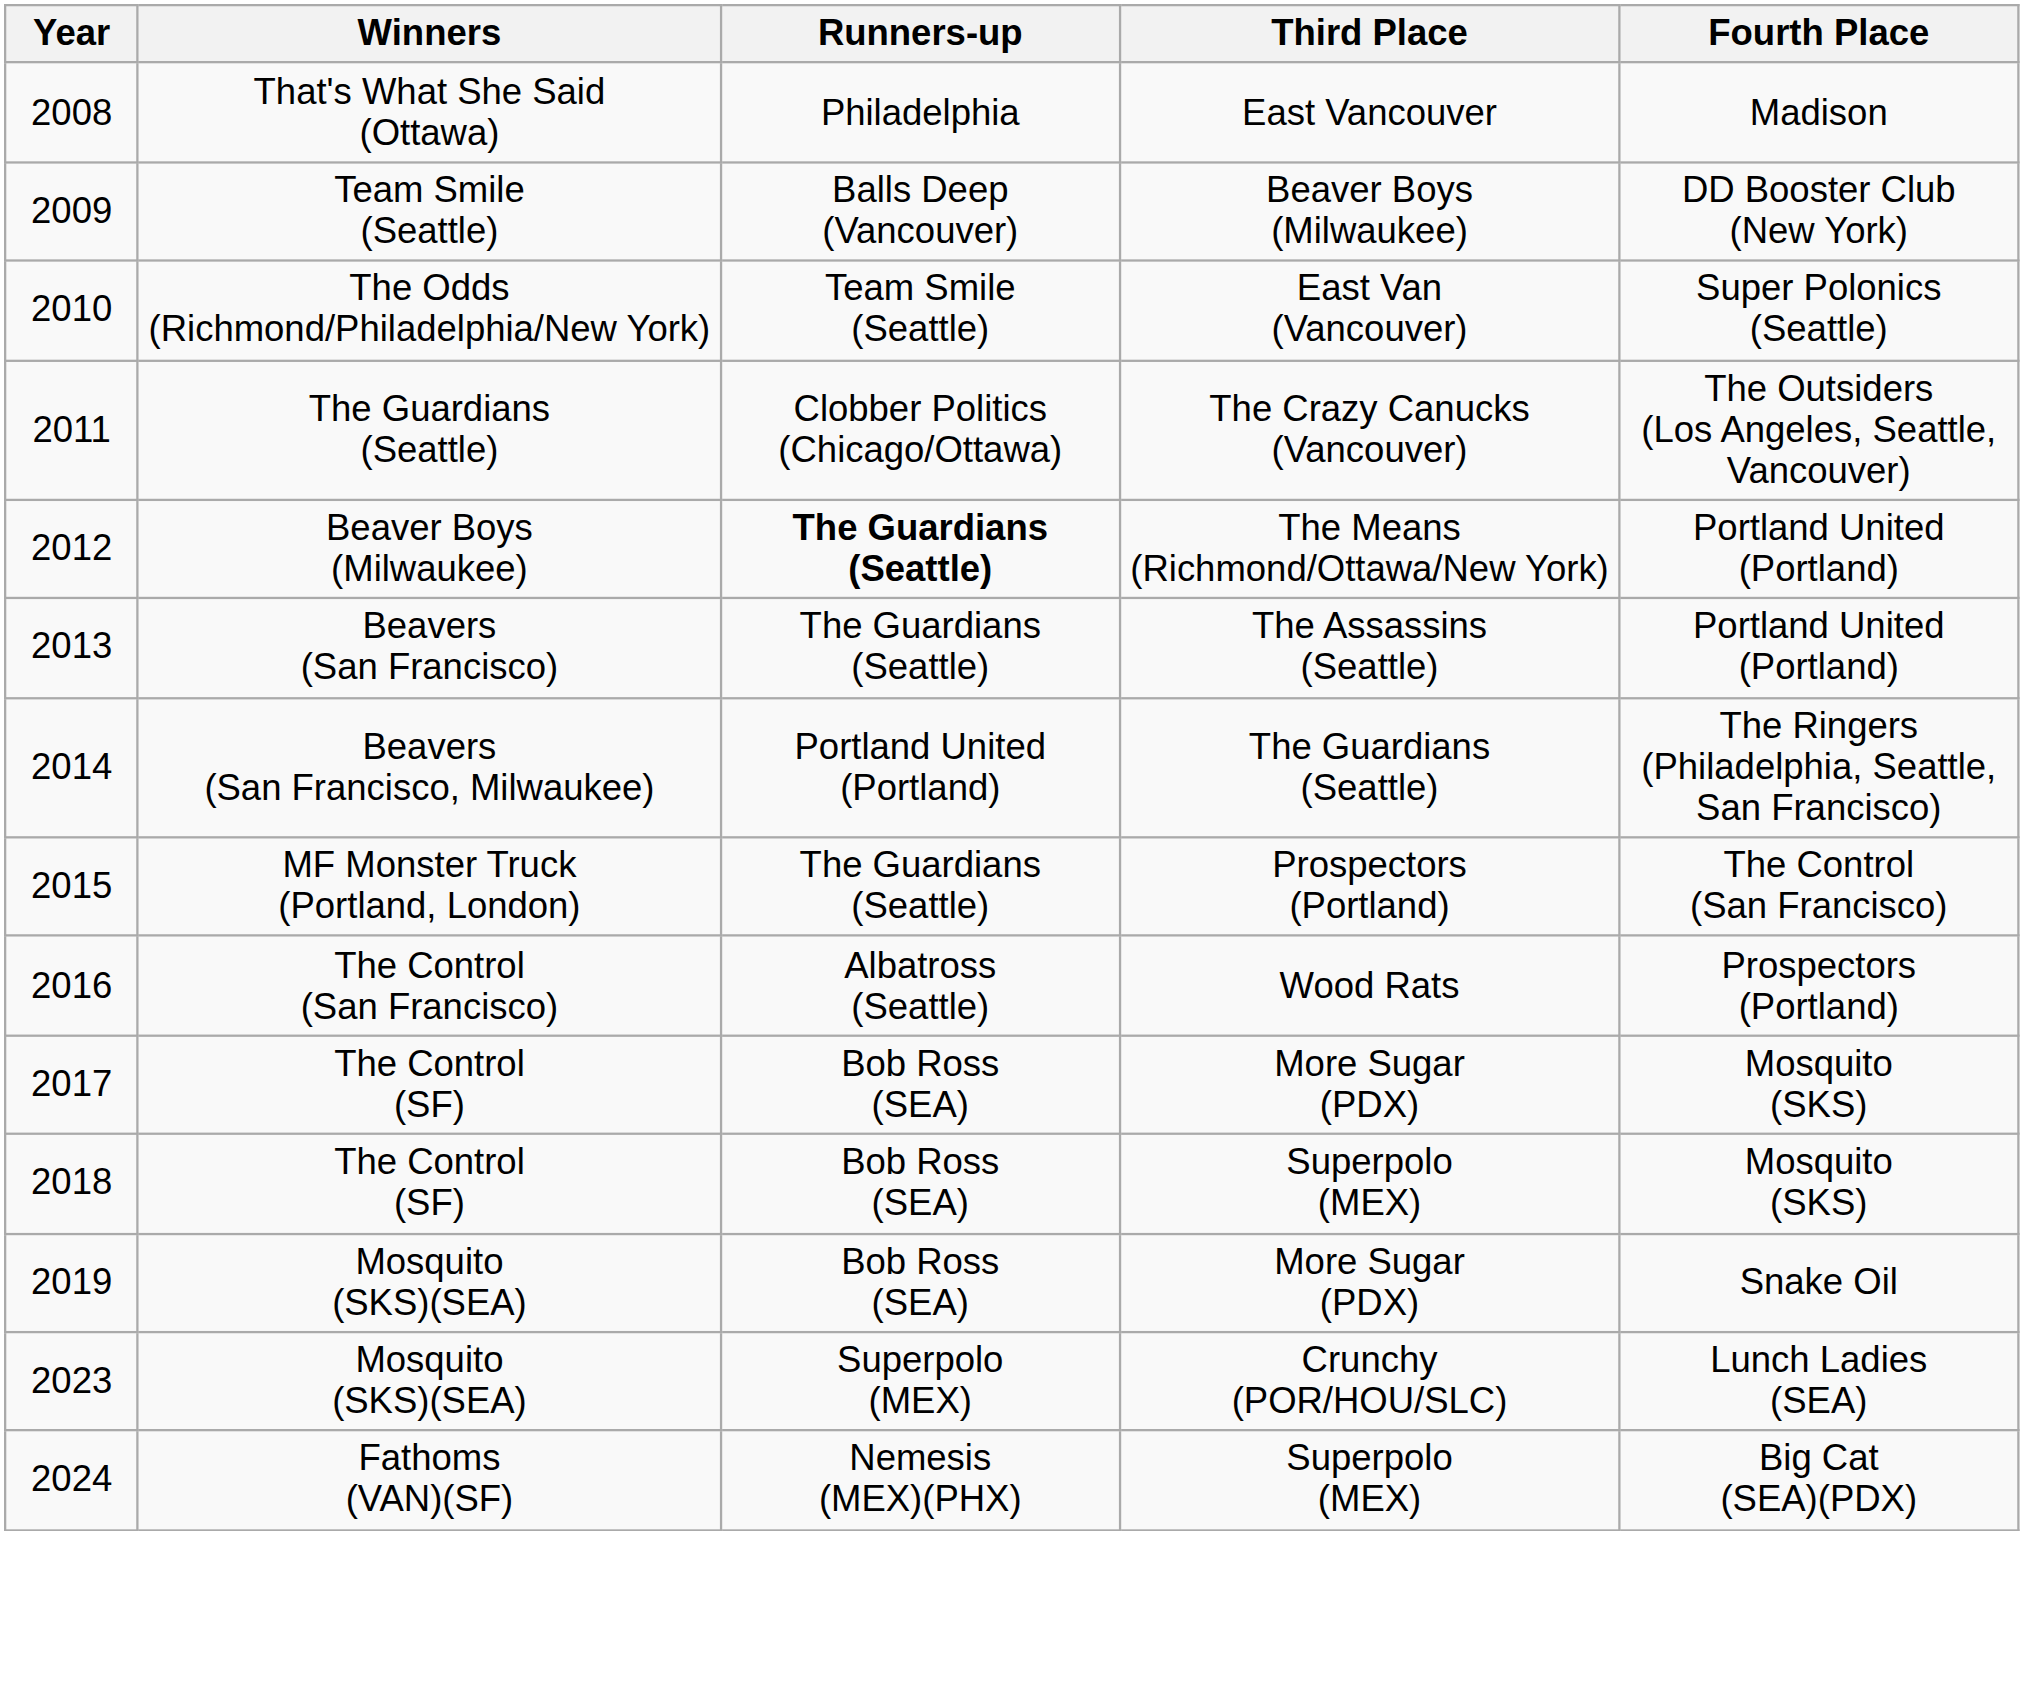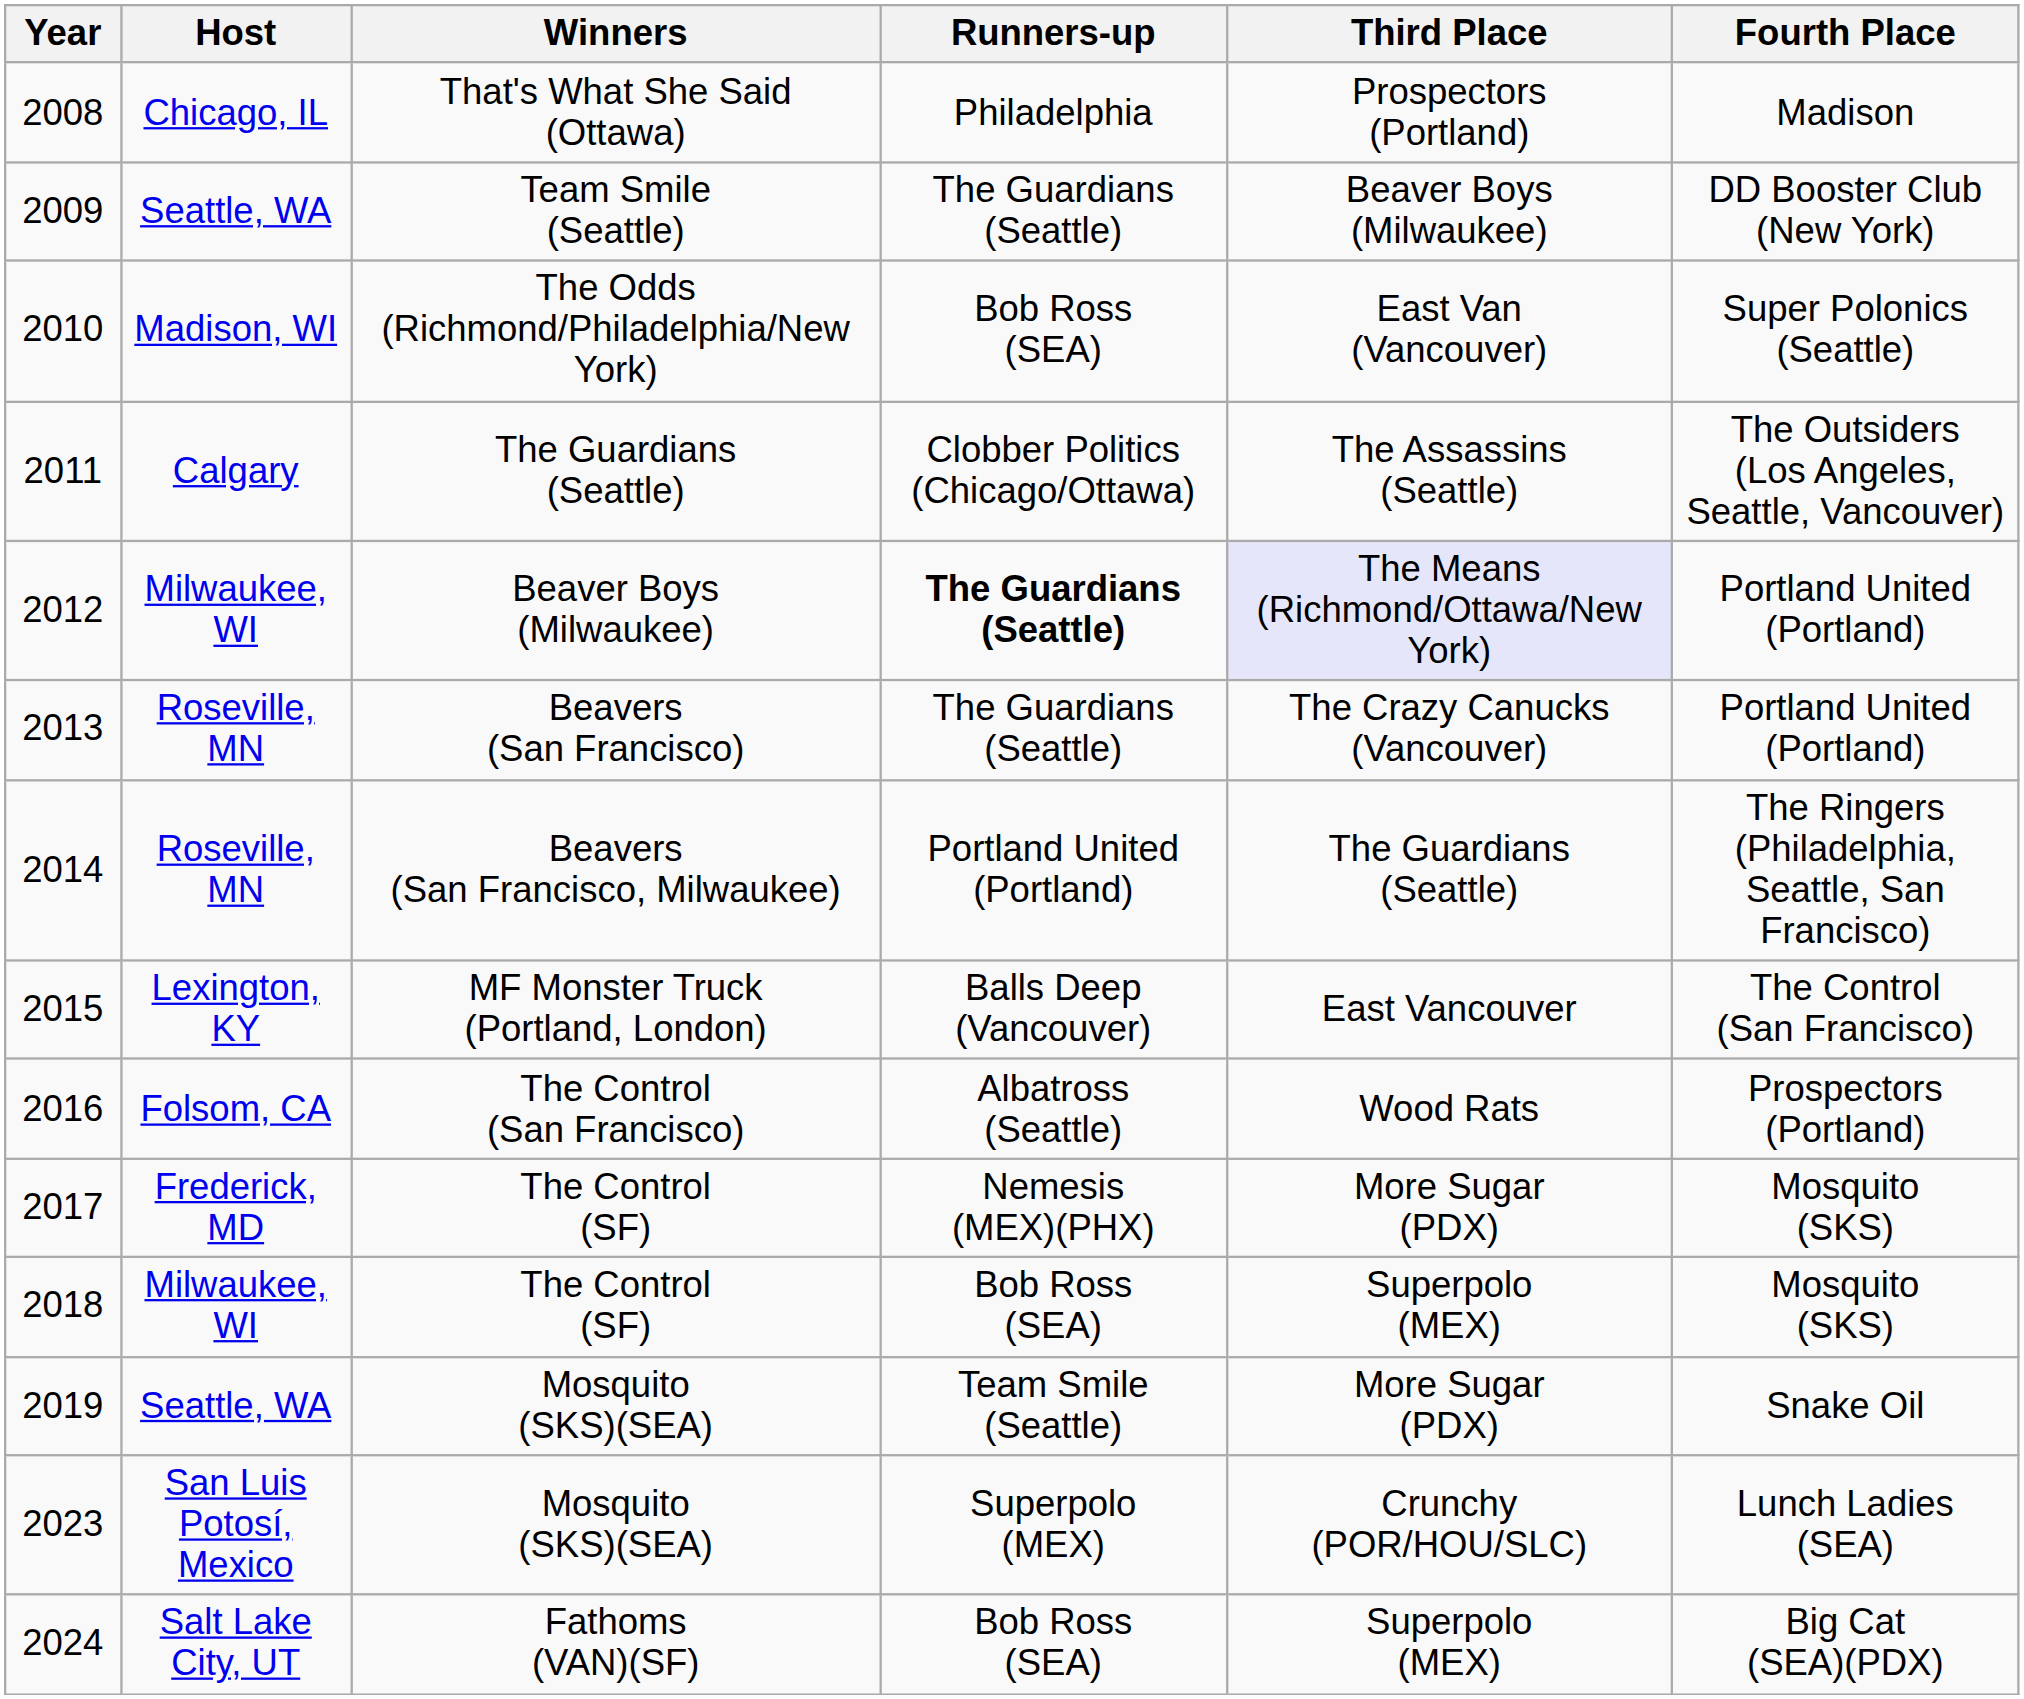+ column: Host | Chicago, IL | Seattle, WA | Madison, WI | Calgary | Milwaukee, WI | Roseville, MN | Roseville, MN | Lexington, KY | Folsom, CA | Frederick, MD | Milwaukee, WI | Seattle, WA | San Luis Potosí, Mexico | Salt Lake City, UT
2008 | Third Place: East Vancouver -> Prospectors (Portland)
2009 | Runners-up: Balls Deep (Vancouver) -> The Guardians (Seattle)
2010 | Runners-up: Team Smile (Seattle) -> Bob Ross (SEA)
2011 | Third Place: The Crazy Canucks (Vancouver) -> The Assassins (Seattle)
2012 | Third Place: no background -> lavender background
2013 | Third Place: The Assassins (Seattle) -> The Crazy Canucks (Vancouver)
2015 | Runners-up: The Guardians (Seattle) -> Balls Deep (Vancouver)
2015 | Third Place: Prospectors (Portland) -> East Vancouver
2017 | Runners-up: Bob Ross (SEA) -> Nemesis (MEX)(PHX)
2019 | Runners-up: Bob Ross (SEA) -> Team Smile (Seattle)
2024 | Runners-up: Nemesis (MEX)(PHX) -> Bob Ross (SEA)
